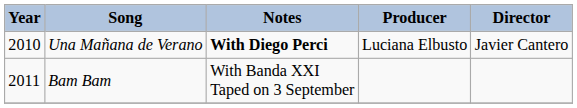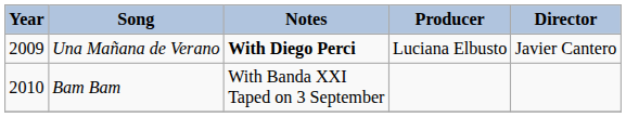Una Mañana de Verano | Year: 2010 -> 2009
Bam Bam | Year: 2011 -> 2010
